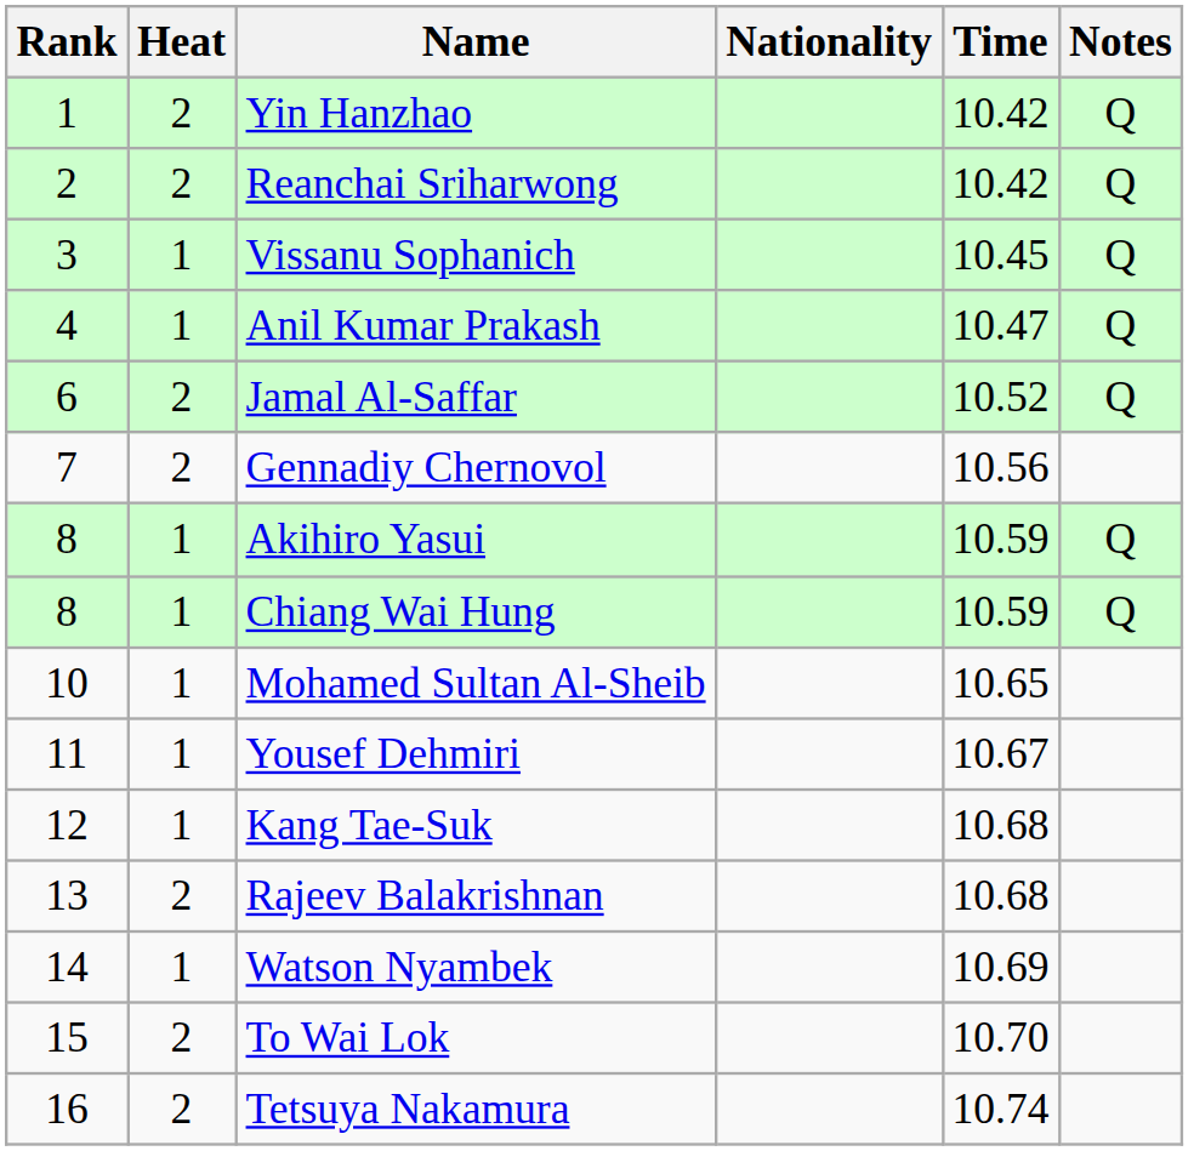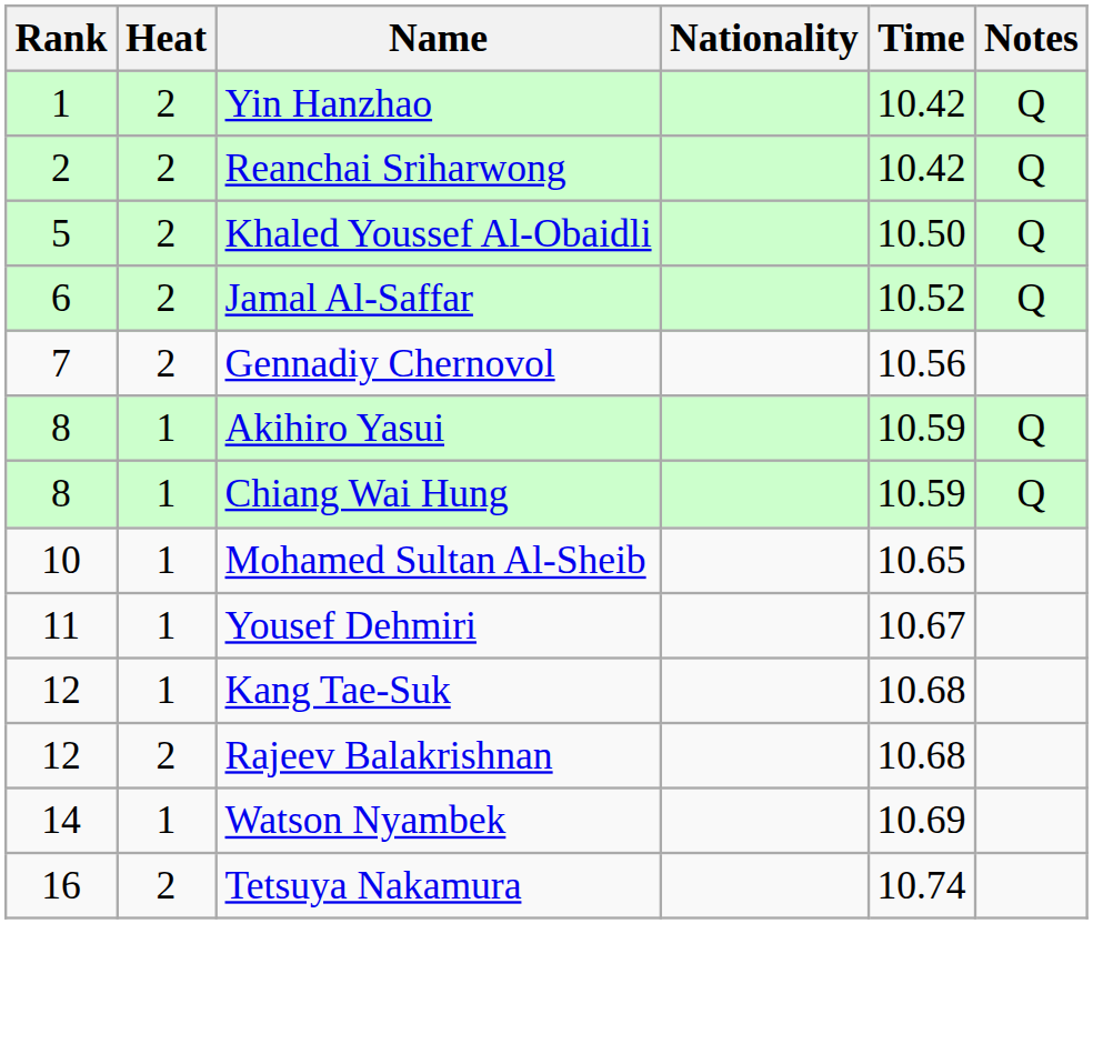- row: 3 | 1 | Vissanu Sophanich | 10.45 | Q
- row: 4 | 1 | Anil Kumar Prakash | 10.47 | Q
+ row: 5 | 2 | Khaled Youssef Al-Obaidli | 10.50 | Q
Rajeev Balakrishnan | Rank: 13 -> 12
- row: 15 | 2 | To Wai Lok | 10.70
